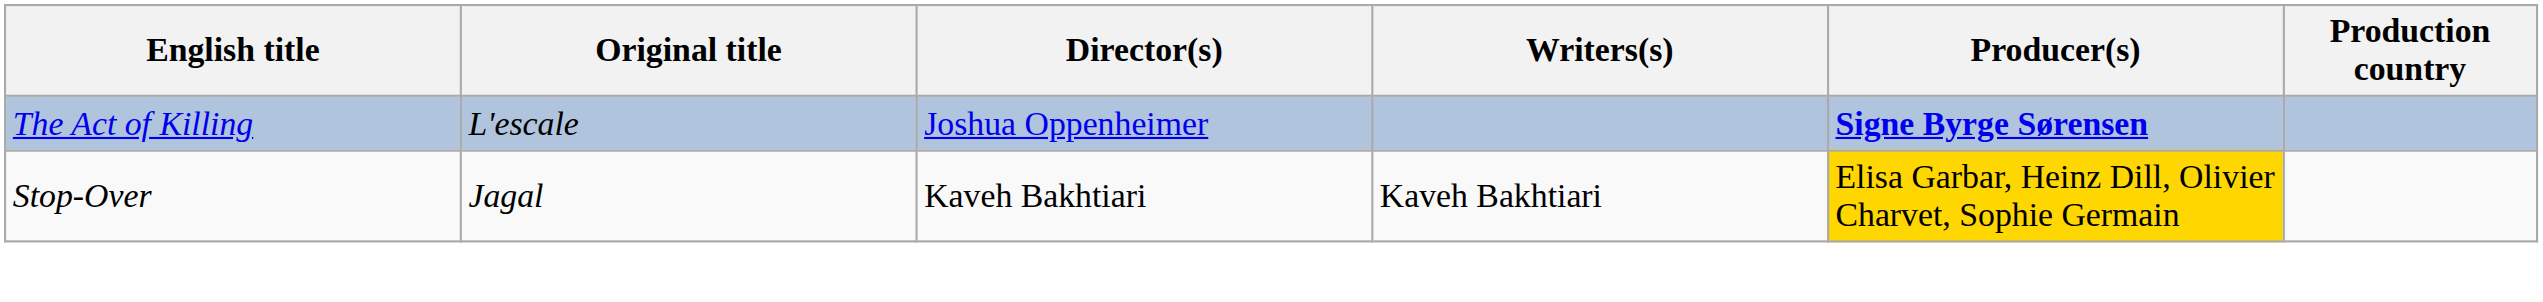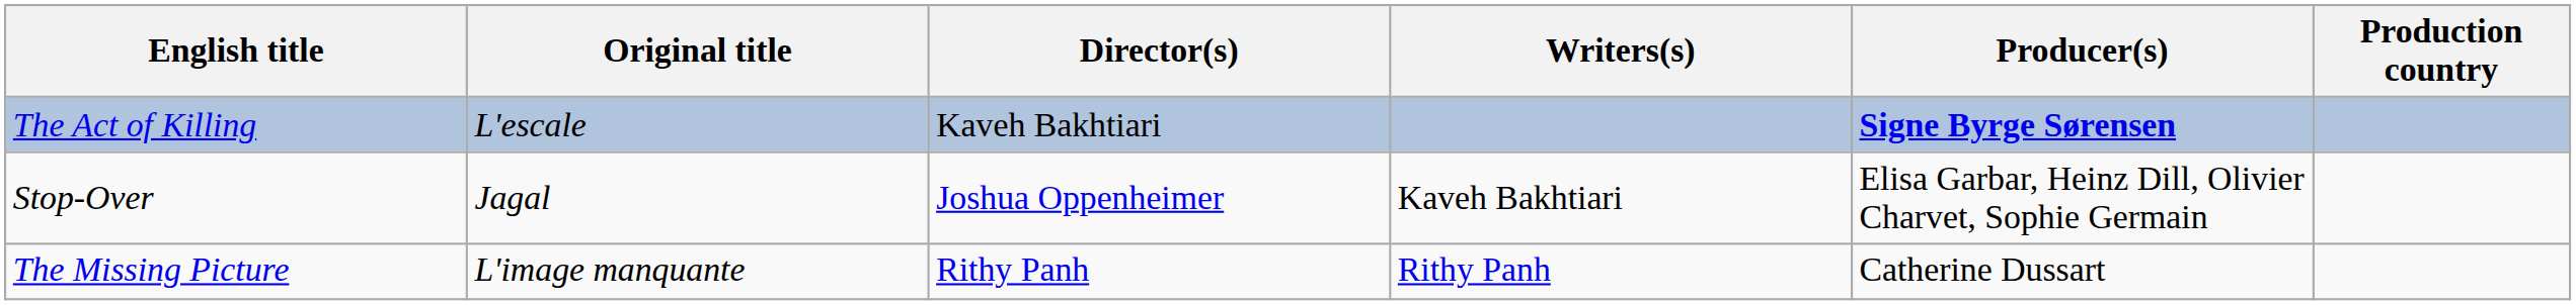The Act of Killing | Director(s): Joshua Oppenheimer -> Kaveh Bakhtiari
Stop-Over | Director(s): Kaveh Bakhtiari -> Joshua Oppenheimer
Stop-Over | Producer(s): gold background -> no background
+ row: The Missing Picture | L'image manquante | Rithy Panh | Rithy Panh | Catherine Dussart
